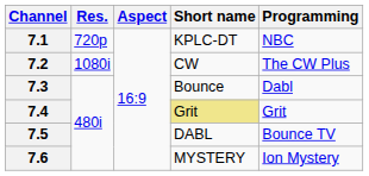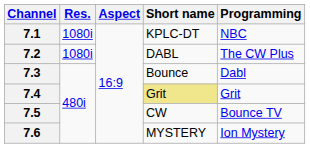7.1 | Res.: 720p -> 1080i
7.2 | Short name: CW -> DABL
7.5 | Short name: DABL -> CW
